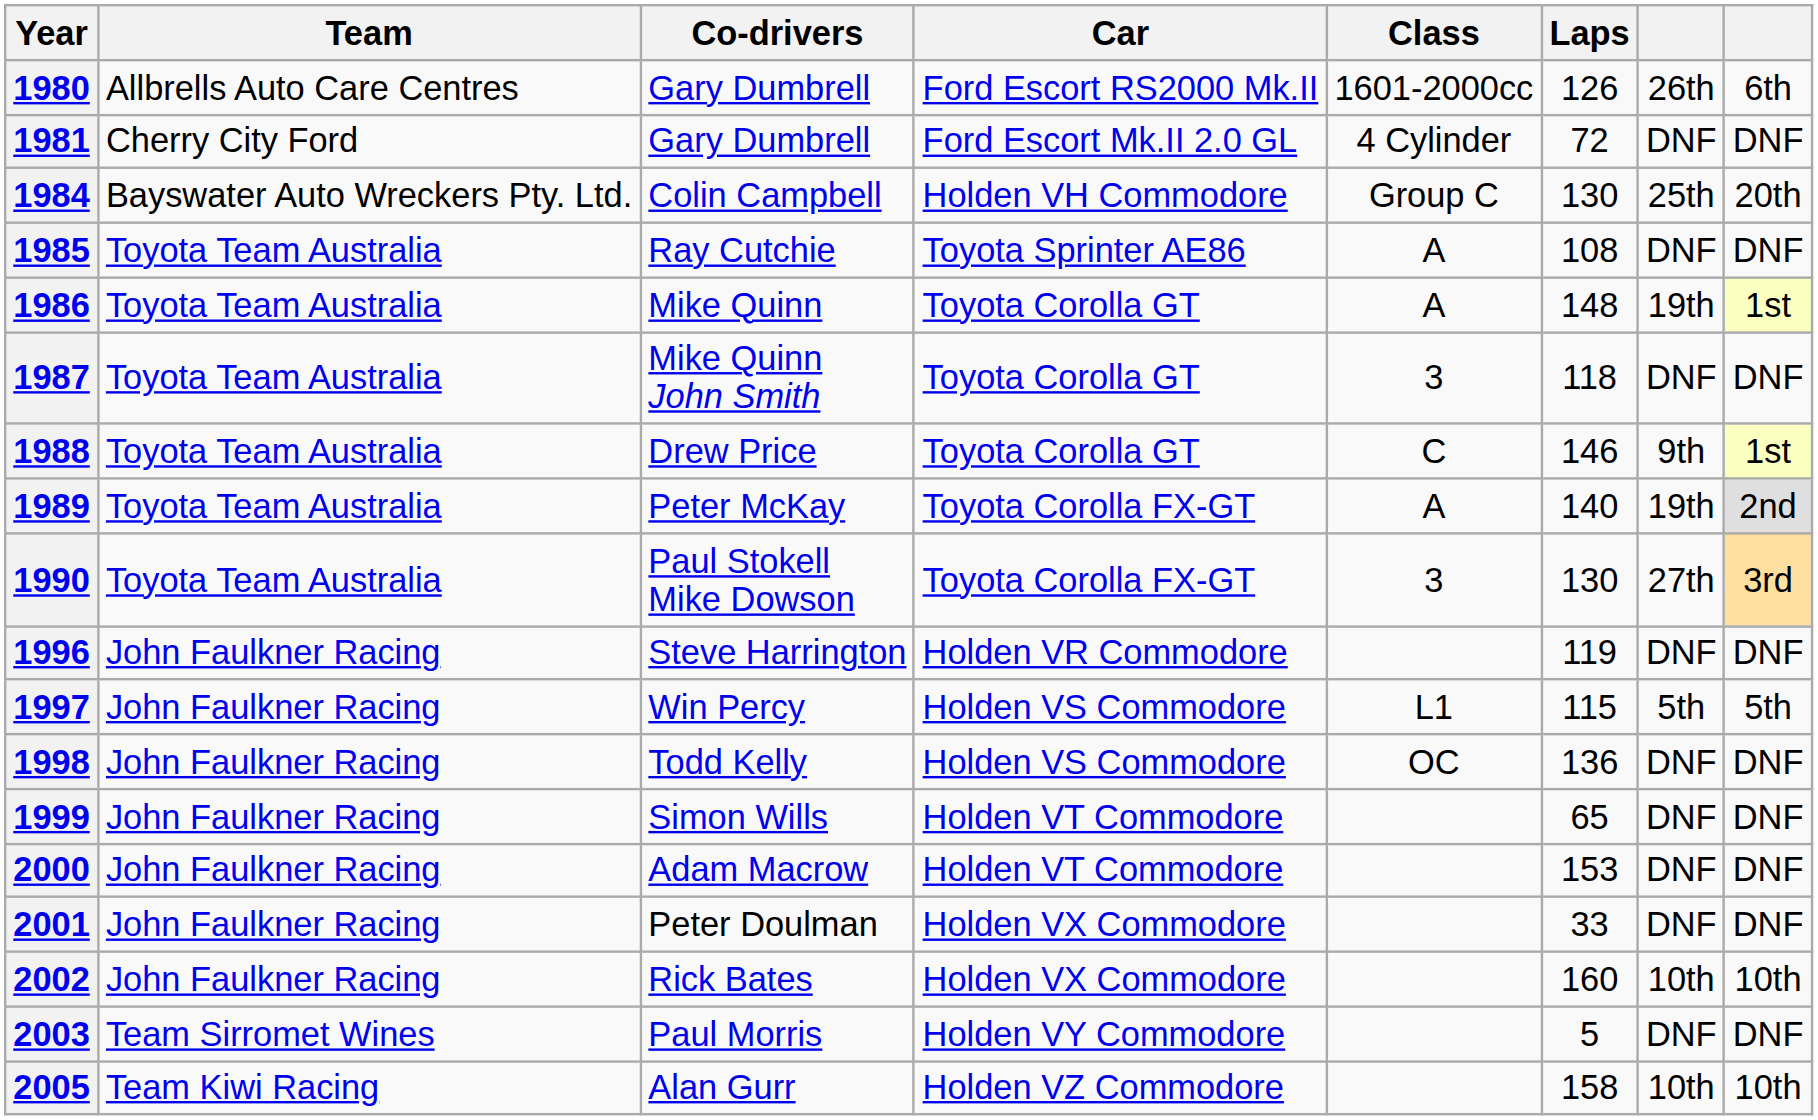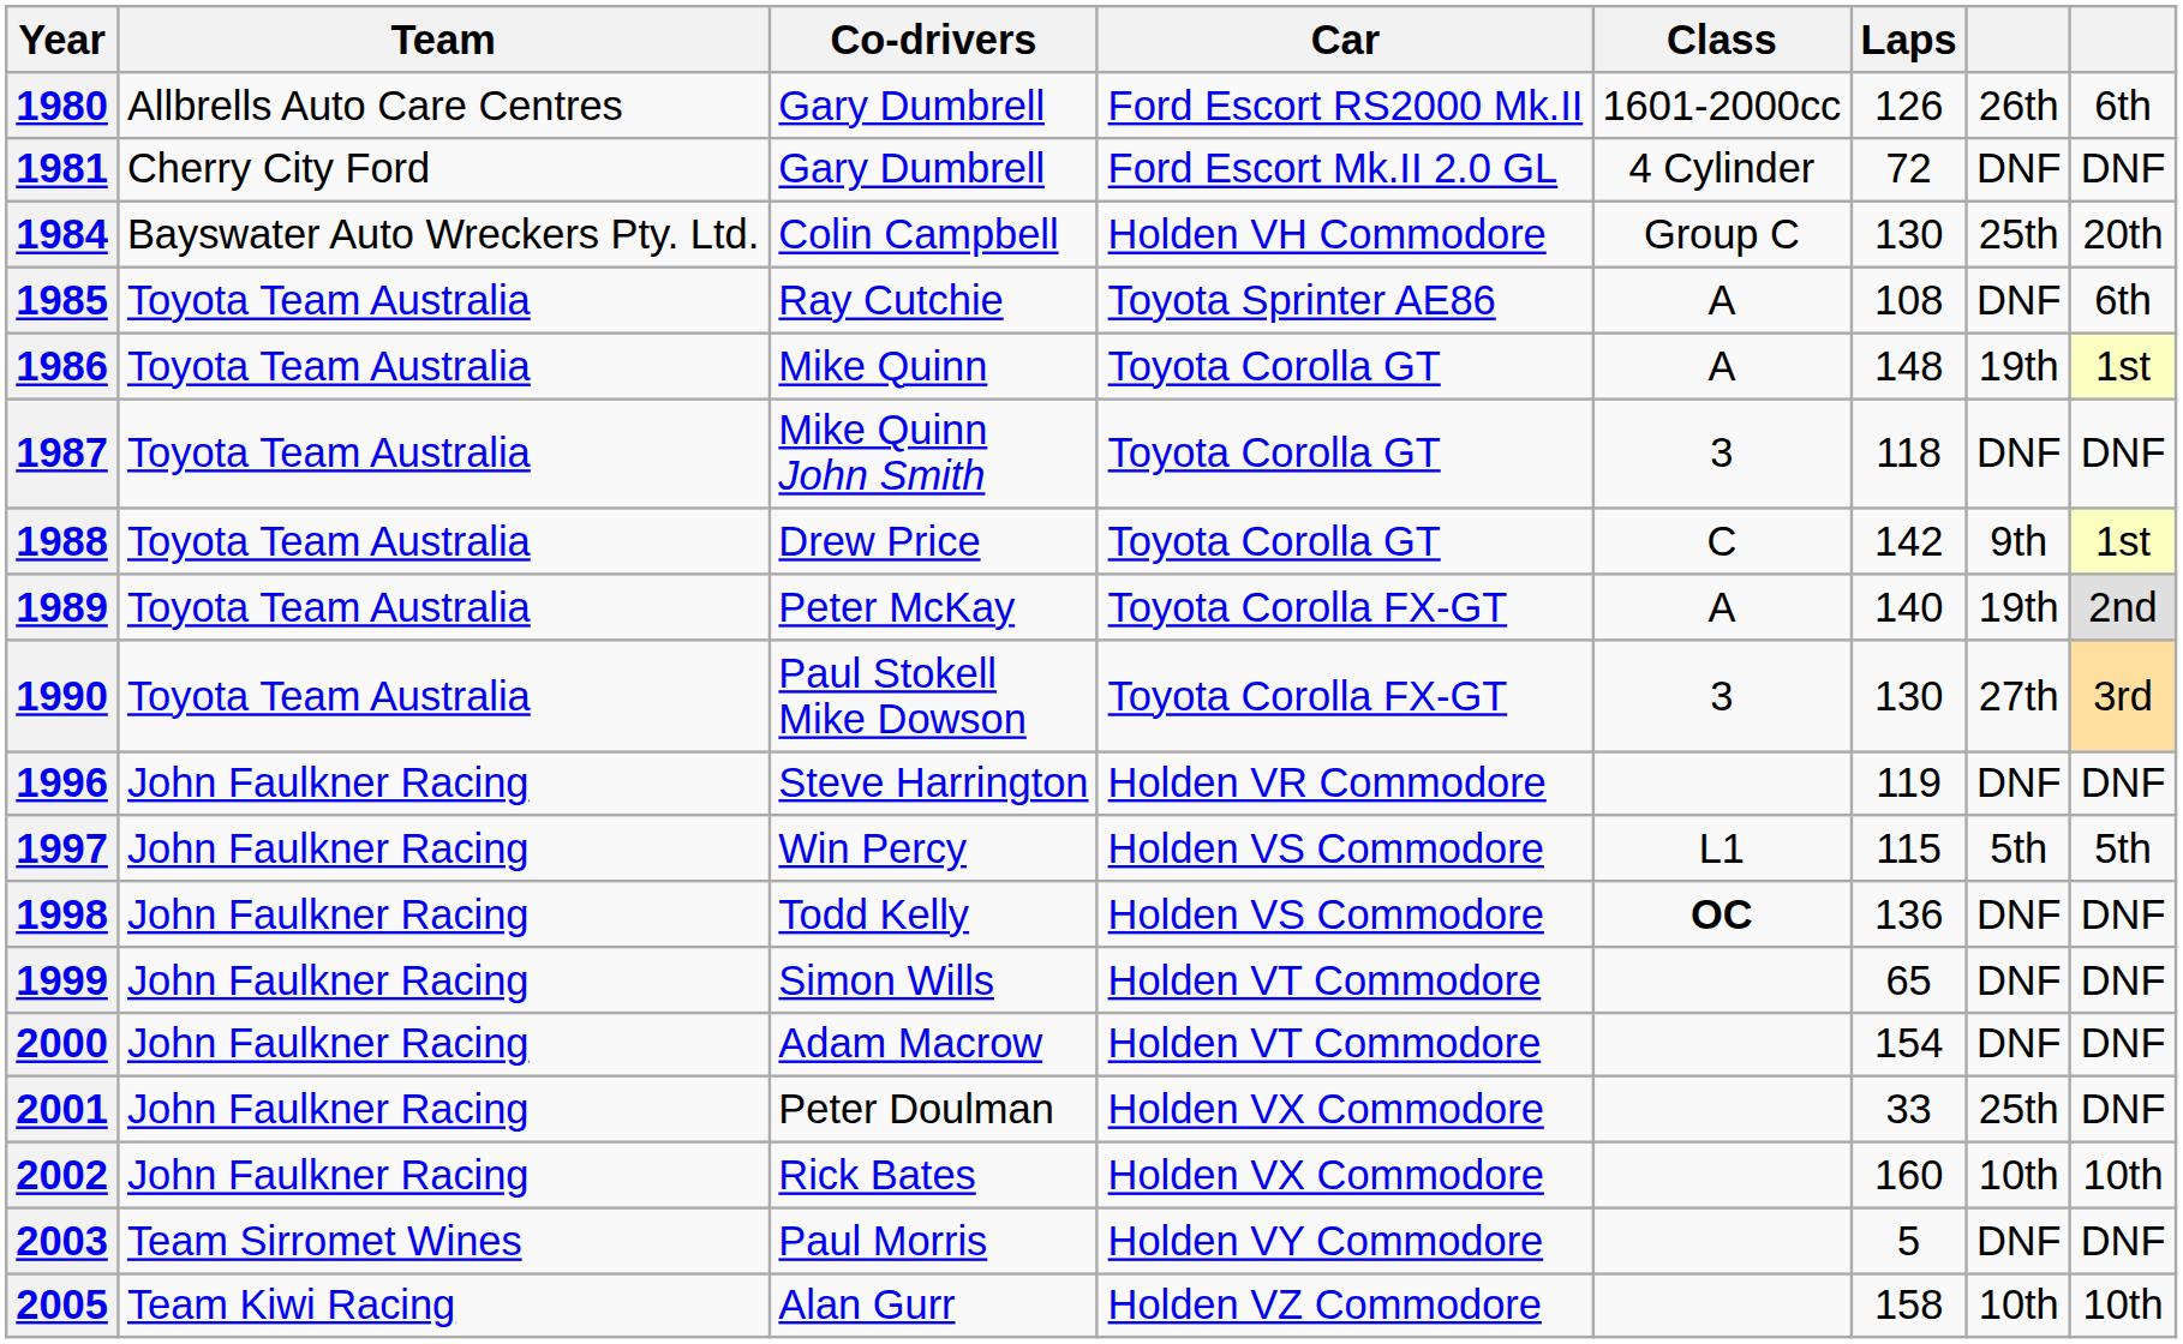1985 | column 8: DNF -> 6th
1988 | Laps: 146 -> 142
1998 | Class: normal -> bold
2000 | Laps: 153 -> 154
2001 | column 7: DNF -> 25th
